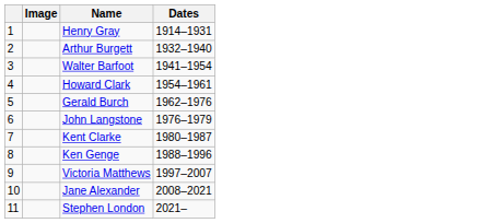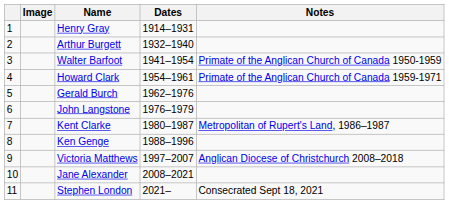+ column: Notes | Primate of the Anglican Church of Canada 1950-1959 | Primate of the Anglican Church of Canada 1959-1971 | Metropolitan of Rupert's Land, 1986–1987 | Anglican Diocese of Christchurch 2008–2018 | Consecrated Sept 18, 2021
